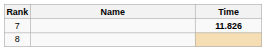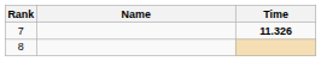7 | Time: 11.826 -> 11.326
